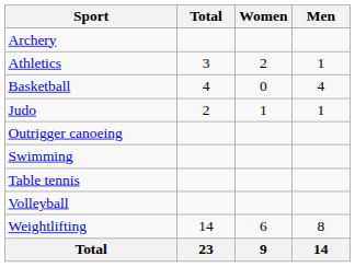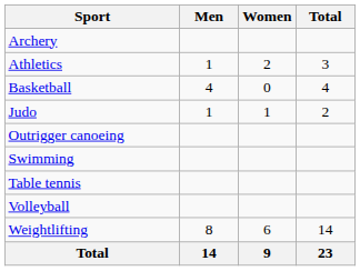columns swapped: Men <-> Total
